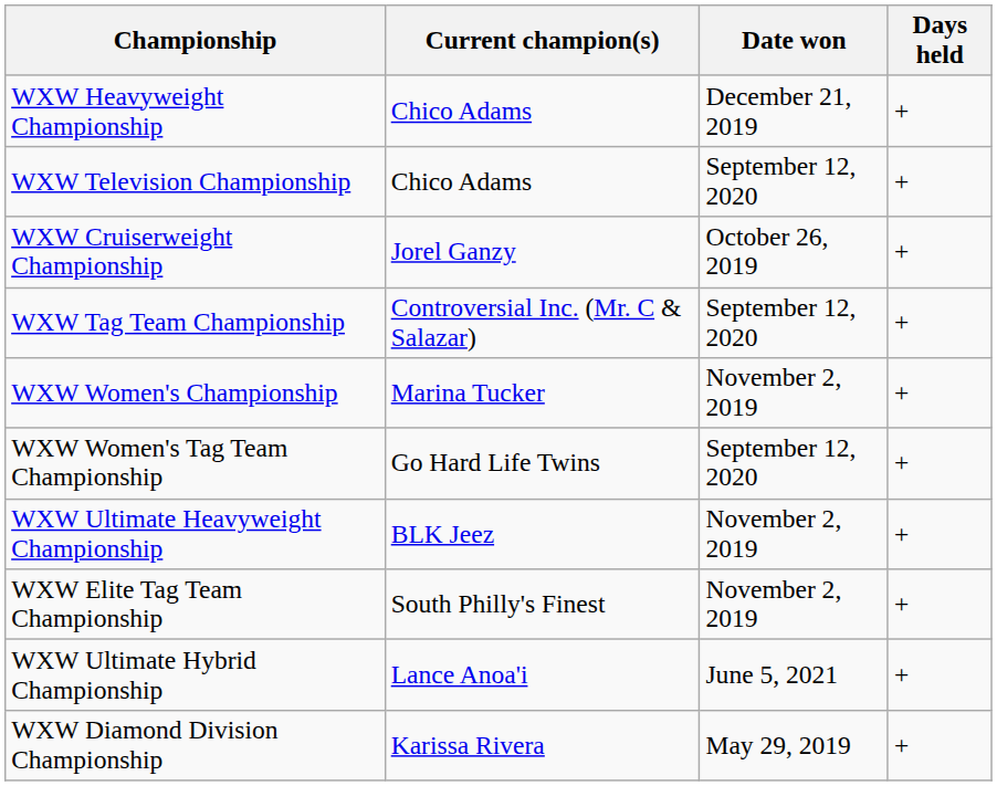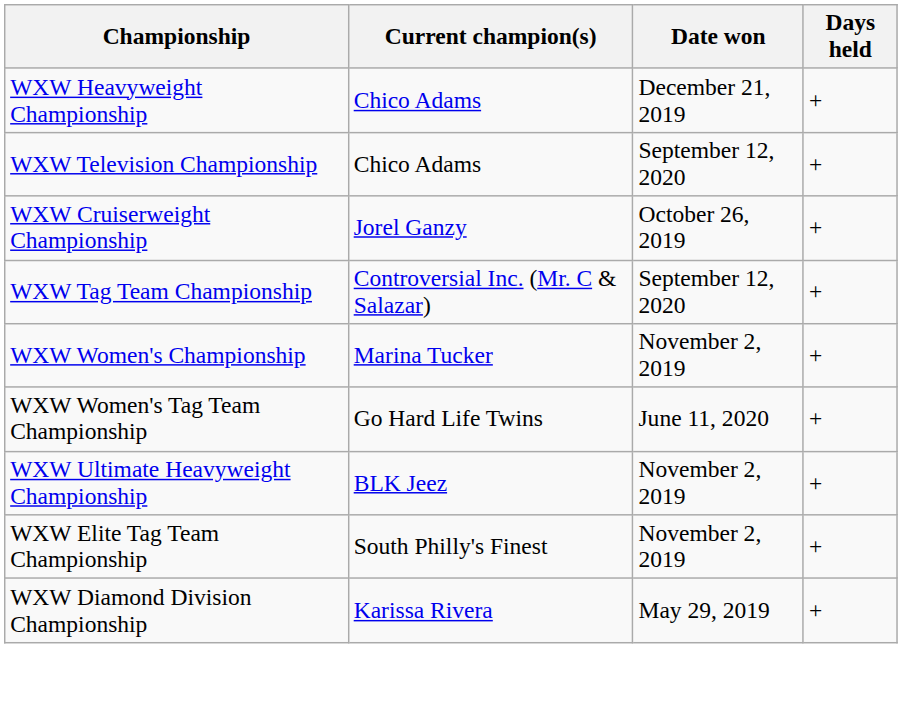WXW Women's Tag Team Championship | Date won: September 12, 2020 -> June 11, 2020
- row: WXW Ultimate Hybrid Championship | Lance Anoa'i | June 5, 2021 | +
